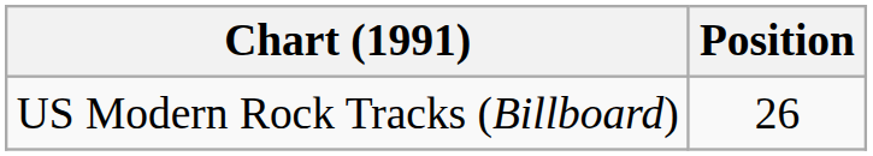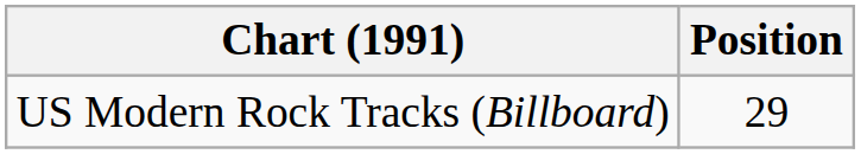US Modern Rock Tracks (Billboard) | Position: 26 -> 29
